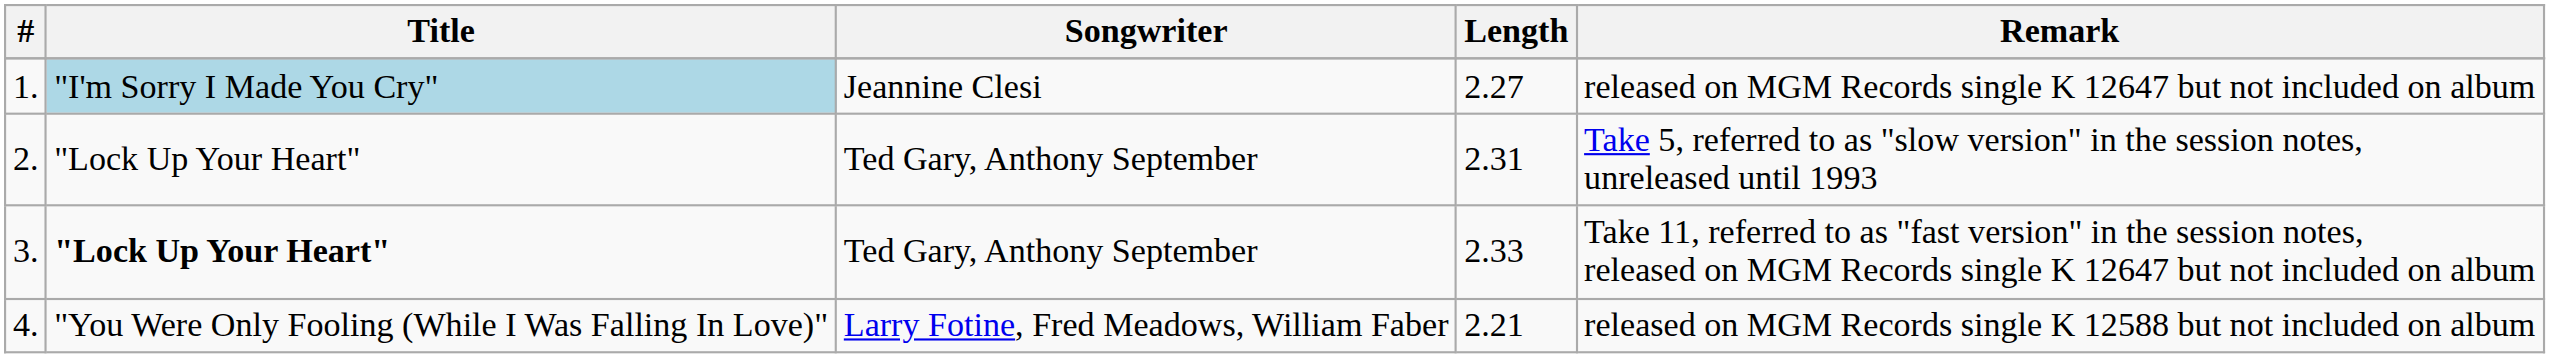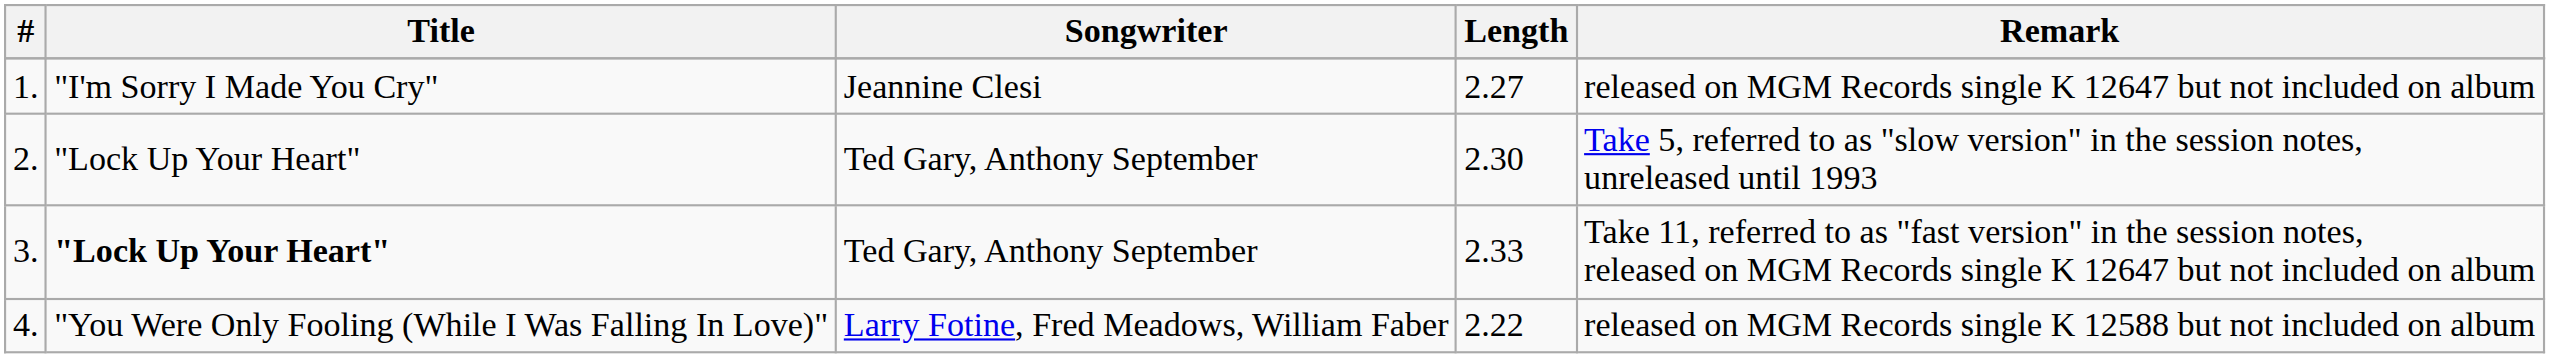1. | Title: lightblue background -> no background
2. | Length: 2.31 -> 2.30
4. | Length: 2.21 -> 2.22
